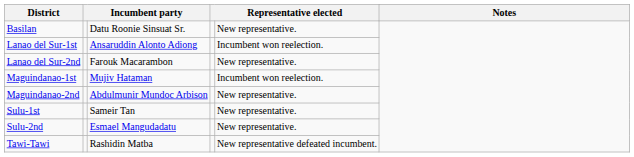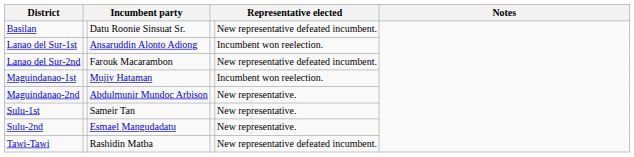Basilan | column 5: New representative. -> New representative defeated incumbent.
Lanao del Sur-2nd | column 5: New representative. -> New representative defeated incumbent.
